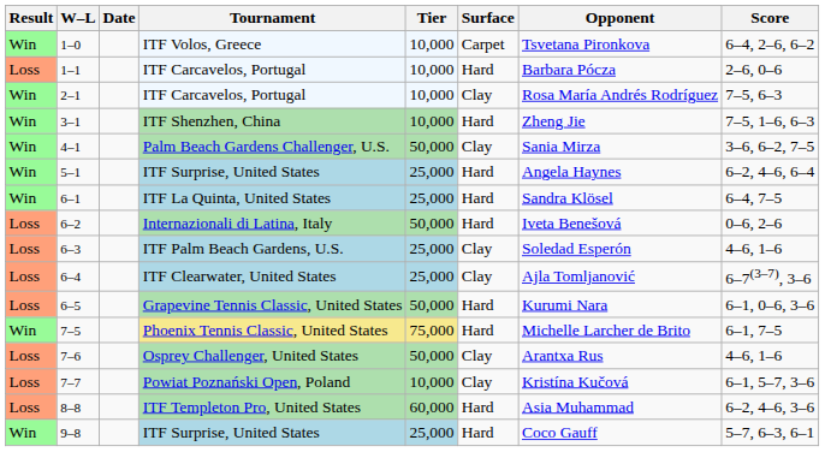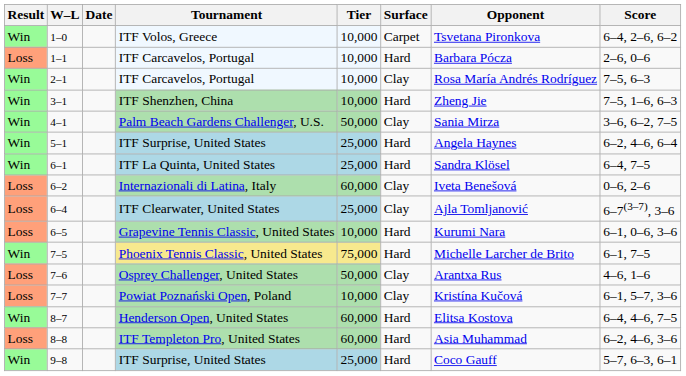6–2 | Tier: 50,000 -> 60,000
6–2 | Surface: Hard -> Clay
- row: Loss | 6–3 | ITF Palm Beach Gardens, U.S. | 25,000 | Clay | Soledad Esperón | 4–6, 1–6
6–5 | Tier: 50,000 -> 10,000
+ row: Win | 8–7 | Henderson Open, United States | 60,000 | Hard | Elitsa Kostova | 6–4, 4–6, 7–5
